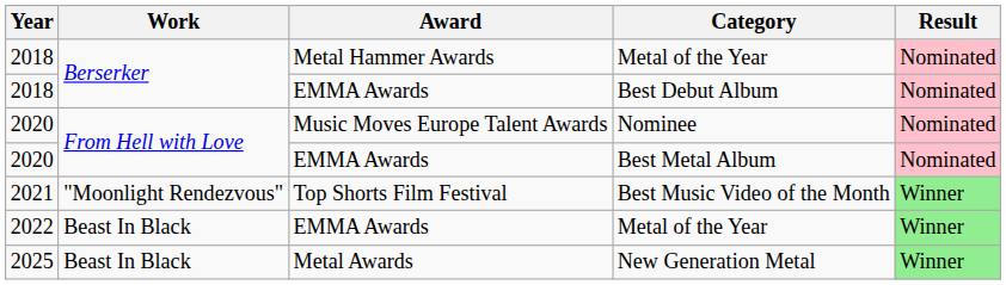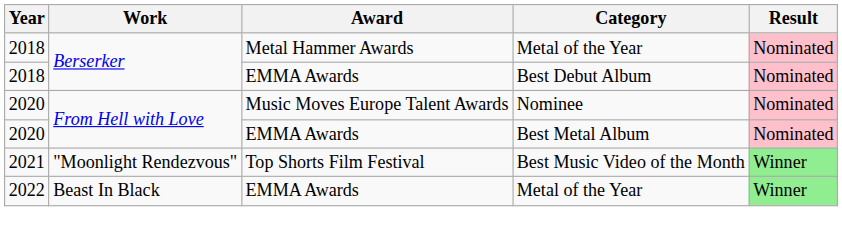- row: 2025 | Beast In Black | Metal Awards | New Generation Metal | Winner
